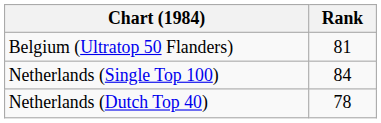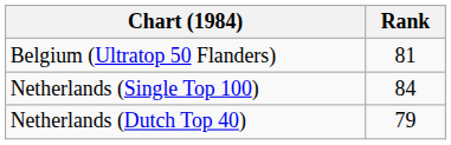Netherlands (Dutch Top 40) | Rank: 78 -> 79
